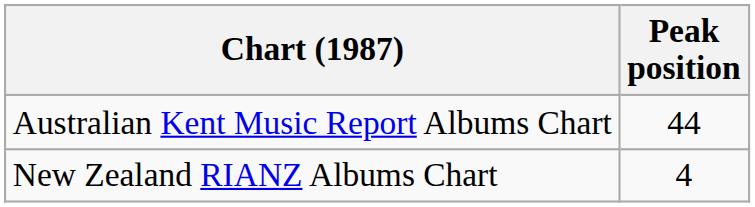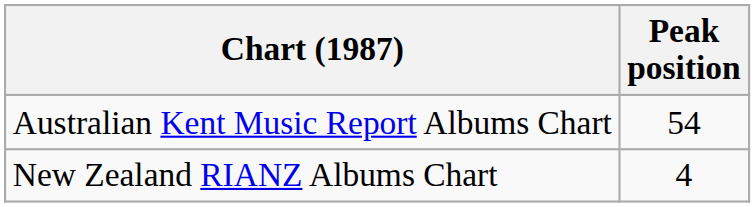Australian Kent Music Report Albums Chart | Peak position: 44 -> 54
